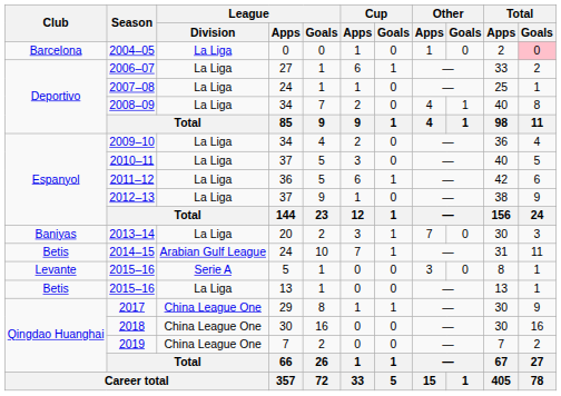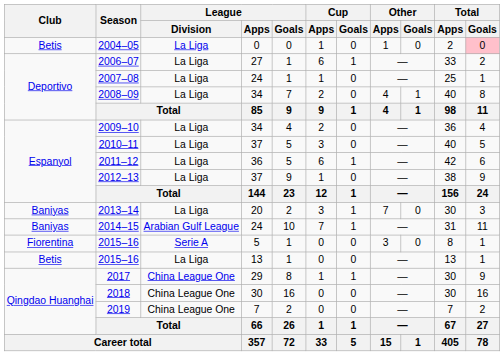2004–05 | Club: Barcelona -> Betis
2014–15 | Club: Betis -> Baniyas
2015–16 / 5 | Club: Levante -> Fiorentina
